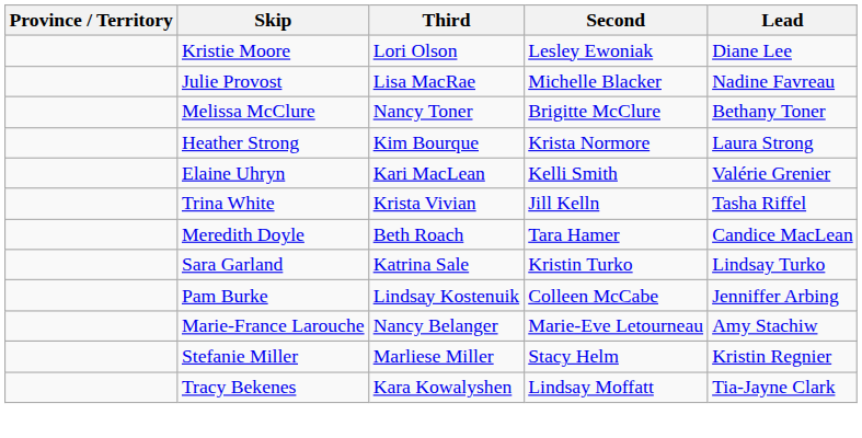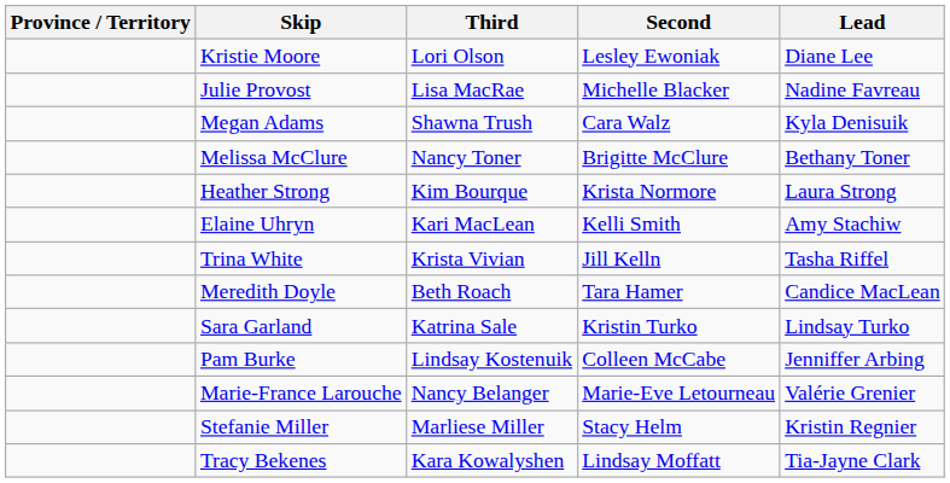+ row: Megan Adams | Shawna Trush | Cara Walz | Kyla Denisuik
Elaine Uhryn | Lead: Valérie Grenier -> Amy Stachiw
Marie-France Larouche | Lead: Amy Stachiw -> Valérie Grenier
